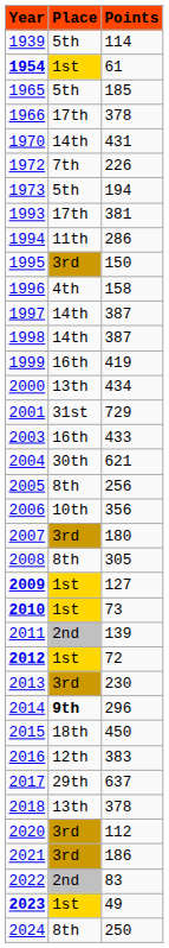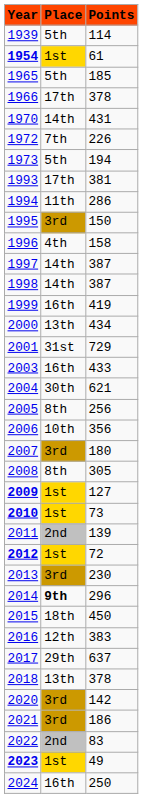2020 | column 3: 112 -> 142
2024 | column 2: 8th -> 16th
